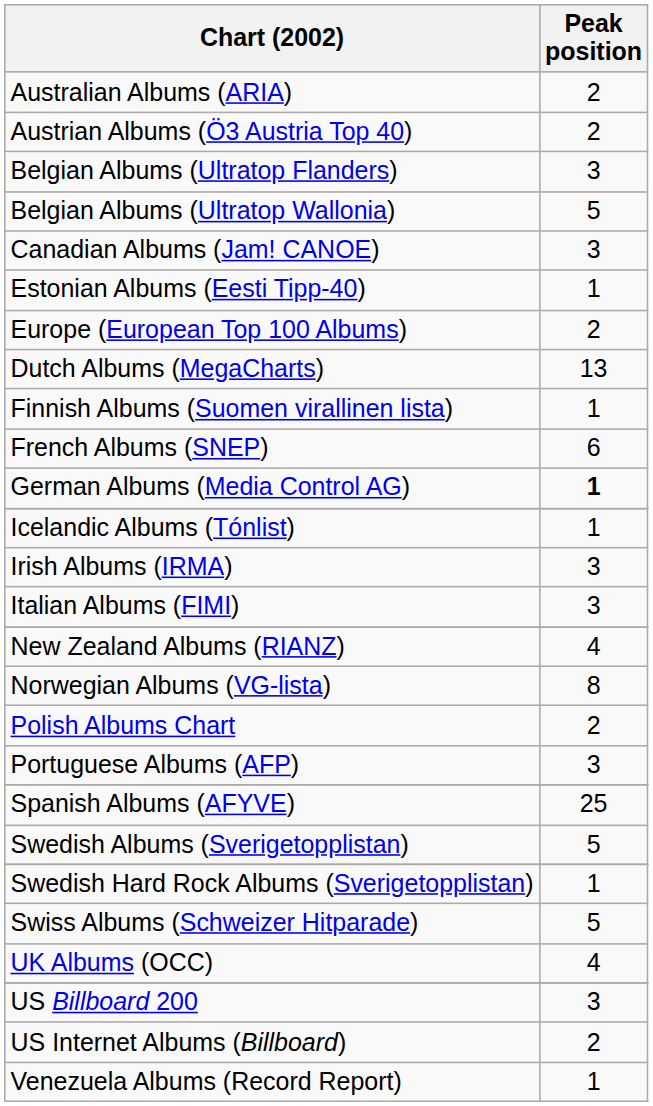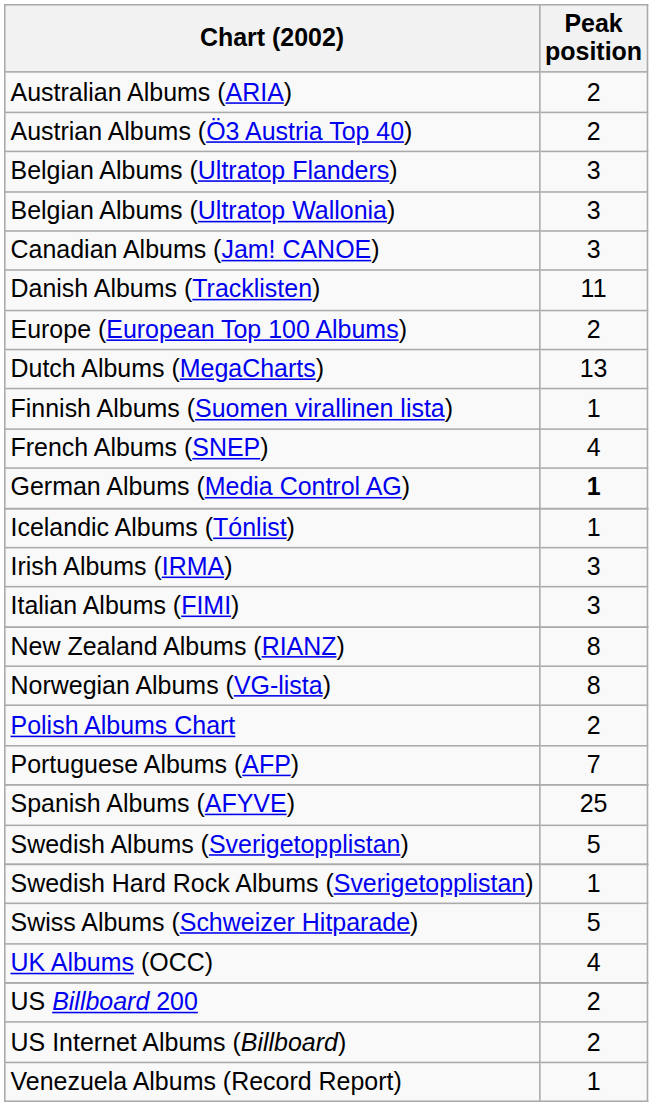Belgian Albums (Ultratop Wallonia) | Peak position: 5 -> 3
+ row: Danish Albums (Tracklisten) | 11
- row: Estonian Albums (Eesti Tipp-40) | 1
French Albums (SNEP) | Peak position: 6 -> 4
New Zealand Albums (RIANZ) | Peak position: 4 -> 8
Portuguese Albums (AFP) | Peak position: 3 -> 7
US Billboard 200 | Peak position: 3 -> 2
